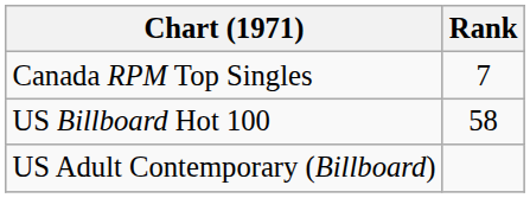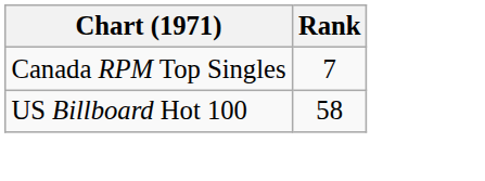- row: US Adult Contemporary (Billboard)
